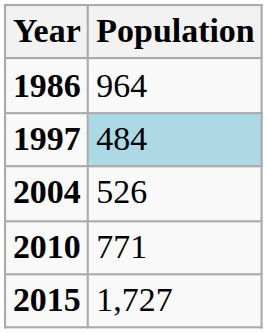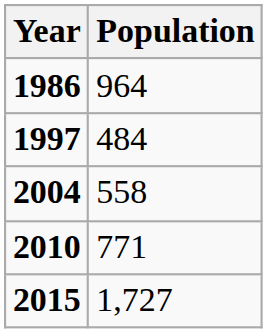1997 | Population: lightblue background -> no background
2004 | Population: 526 -> 558
